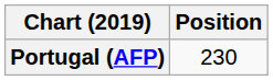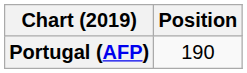Portugal (AFP) | Position: 230 -> 190
